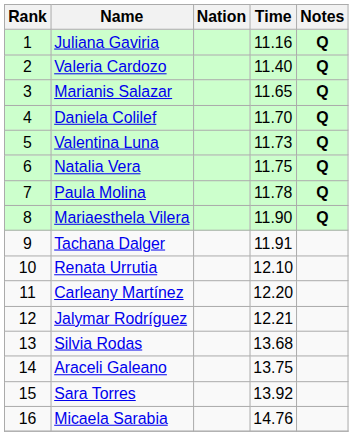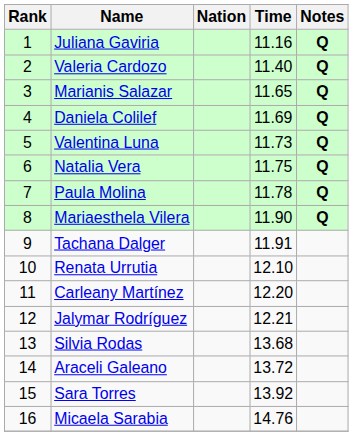Daniela Colilef | Time: 11.70 -> 11.69
Araceli Galeano | Time: 13.75 -> 13.72
